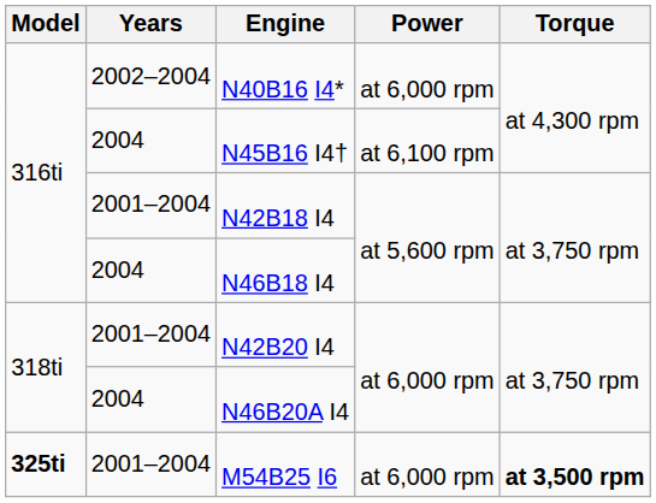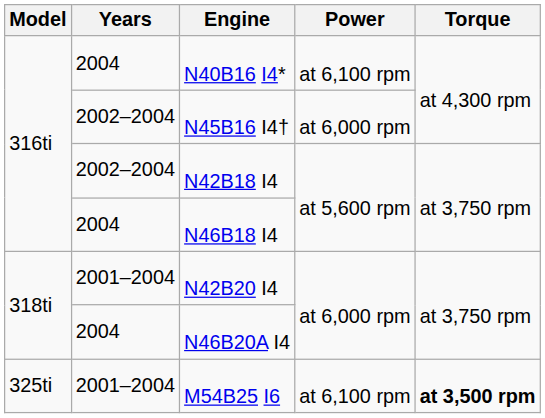N40B16 I4* | Years: 2002–2004 -> 2004
N40B16 I4* | Power: at 6,000 rpm -> at 6,100 rpm
N45B16 I4† | Years: 2004 -> 2002–2004
N45B16 I4† | Power: at 6,100 rpm -> at 6,000 rpm
N42B18 I4 | Years: 2001–2004 -> 2002–2004
M54B25 I6 | Model: bold -> normal
M54B25 I6 | Power: at 6,000 rpm -> at 6,100 rpm
